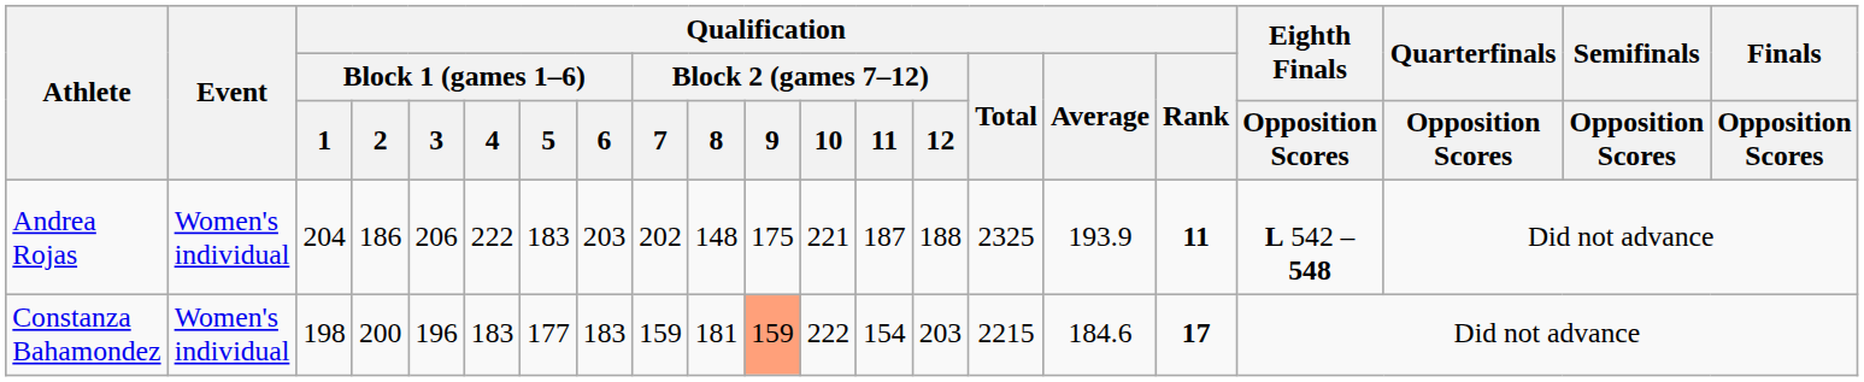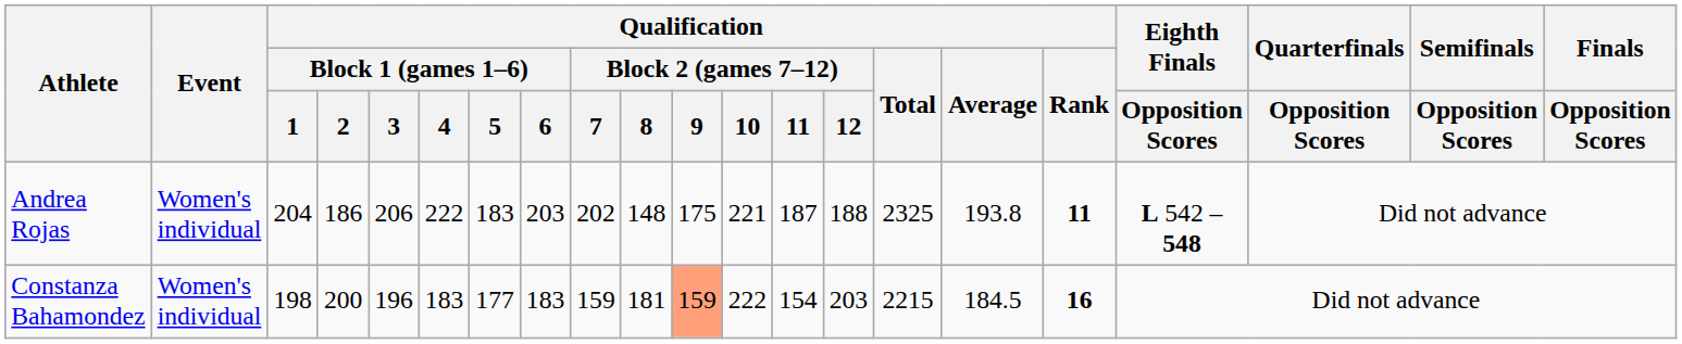Andrea Rojas | Qualification / Average: 193.9 -> 193.8
Constanza Bahamondez | Qualification / Average: 184.6 -> 184.5
Constanza Bahamondez | Qualification / Rank: 17 -> 16
